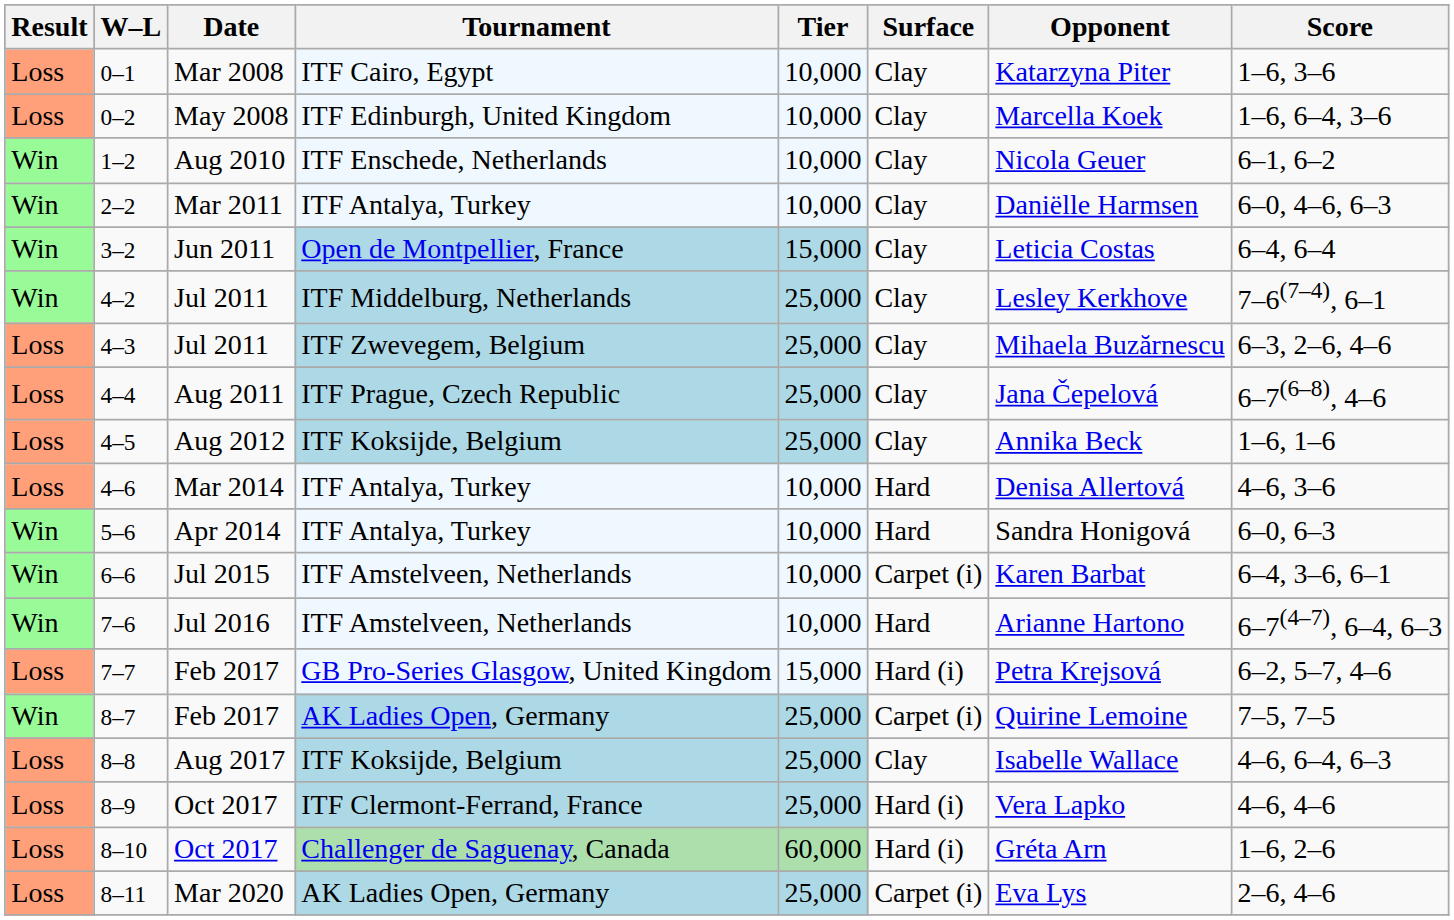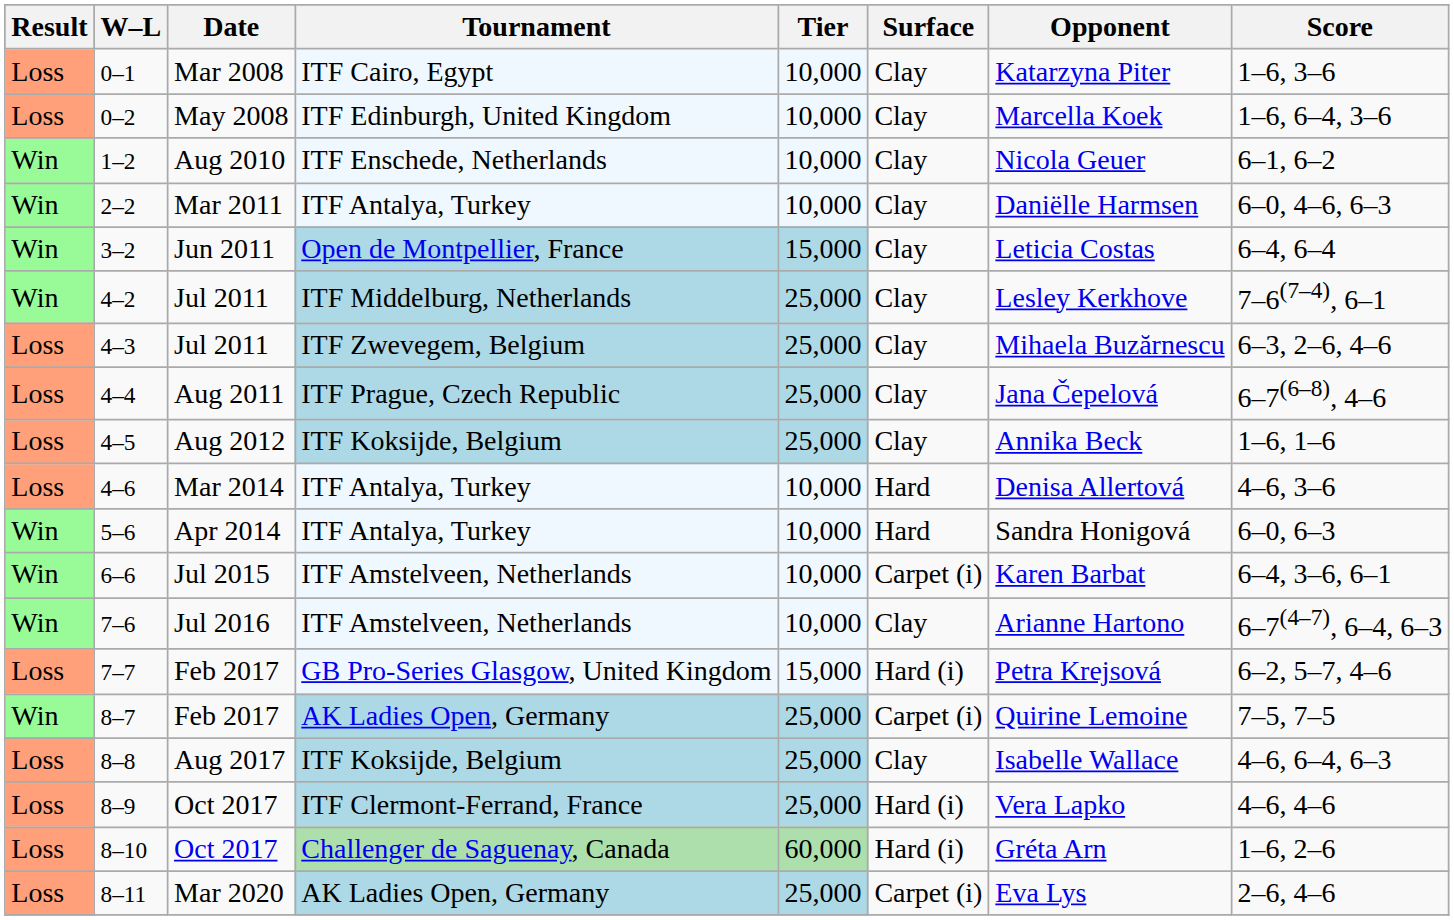7–6 | Surface: Hard -> Clay
